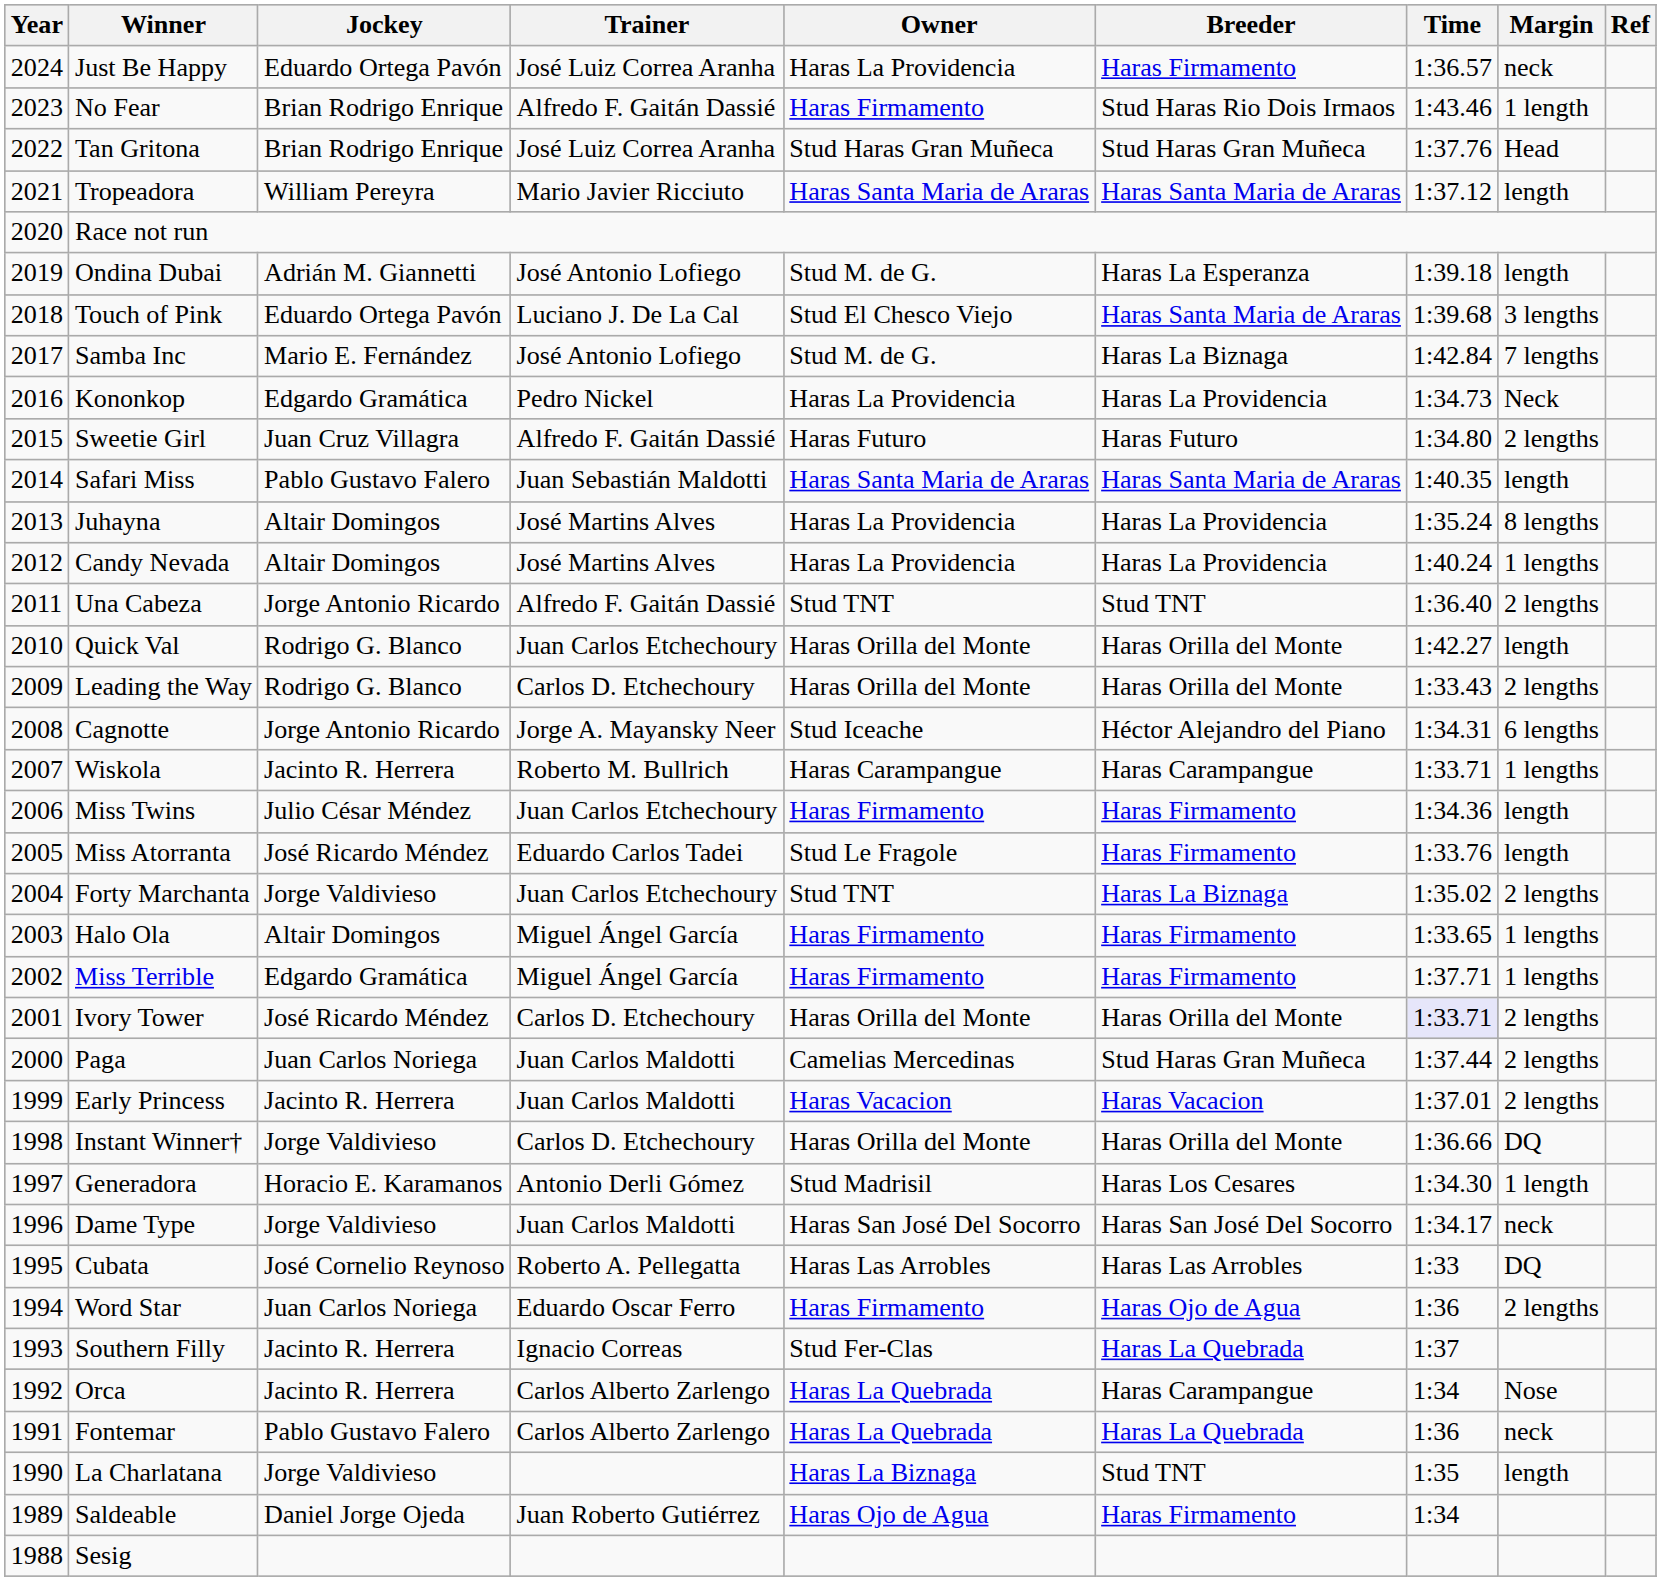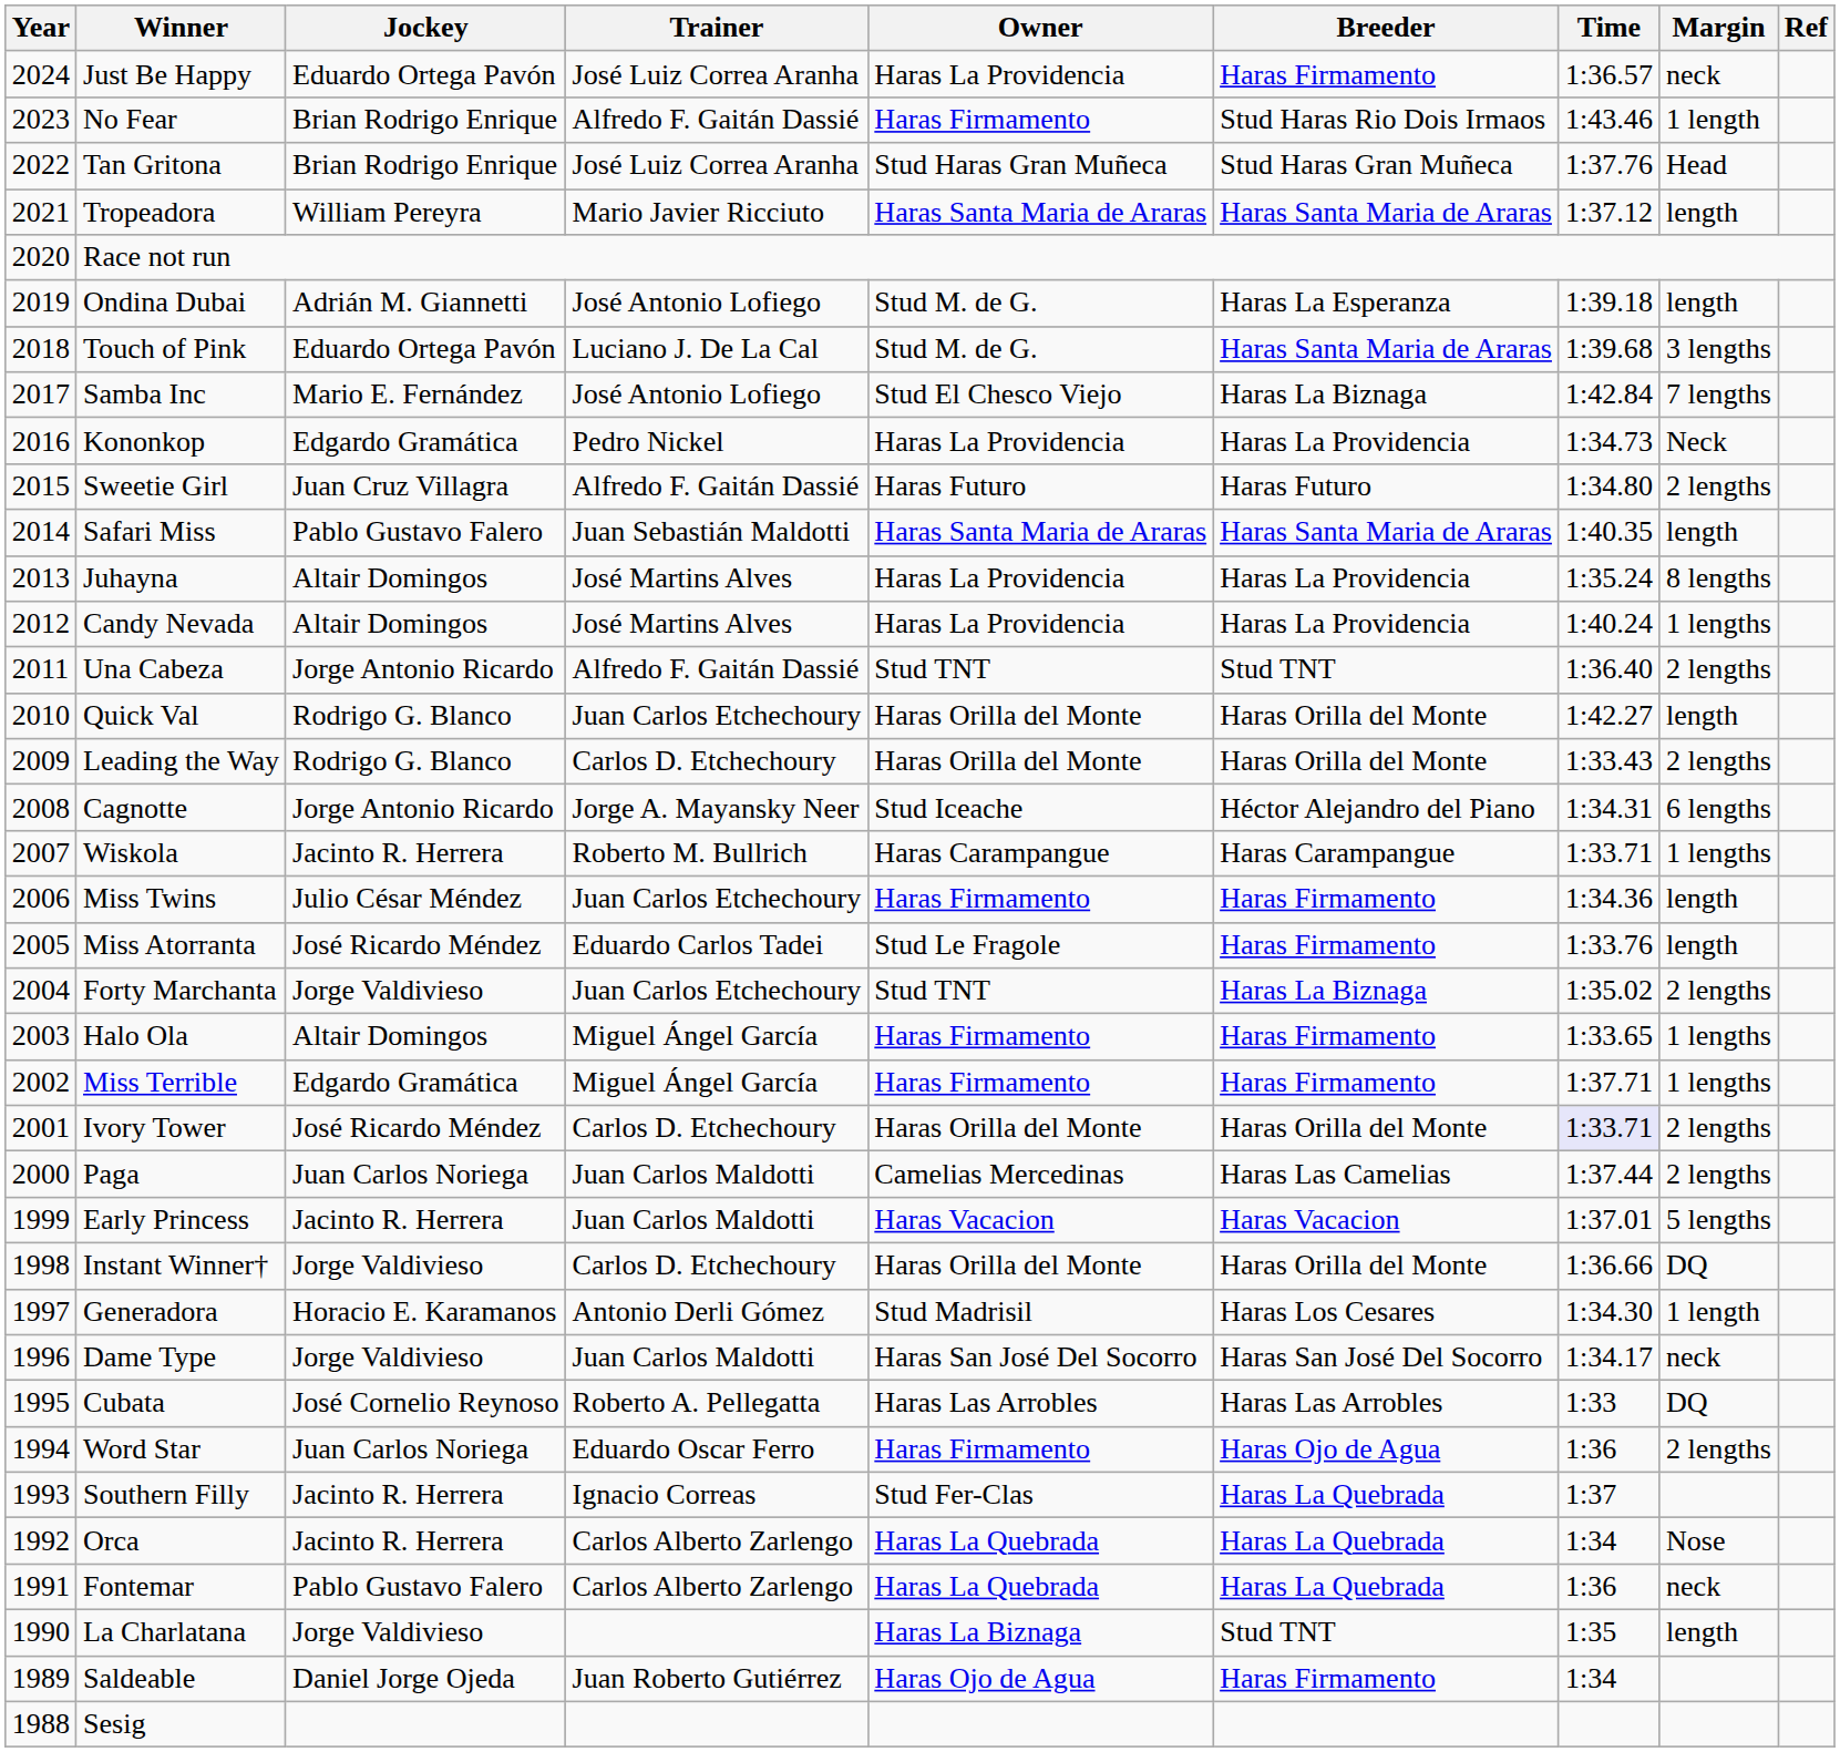Touch of Pink | Owner: Stud El Chesco Viejo -> Stud M. de G.
Samba Inc | Owner: Stud M. de G. -> Stud El Chesco Viejo
Paga | Breeder: Stud Haras Gran Muñeca -> Haras Las Camelias
Early Princess | Margin: 2 lengths -> 5 lengths
Orca | Breeder: Haras Carampangue -> Haras La Quebrada
